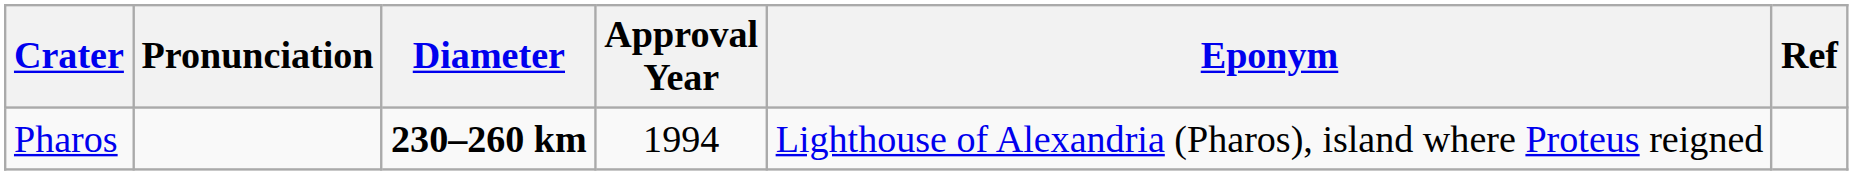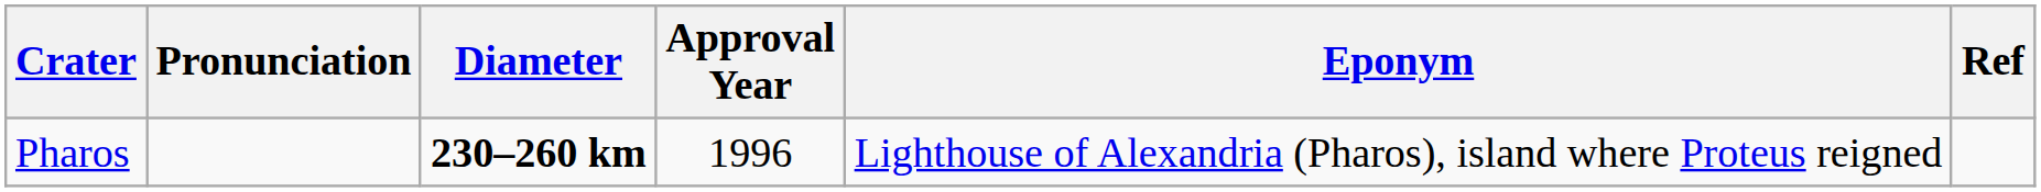Pharos | Approval Year: 1994 -> 1996
